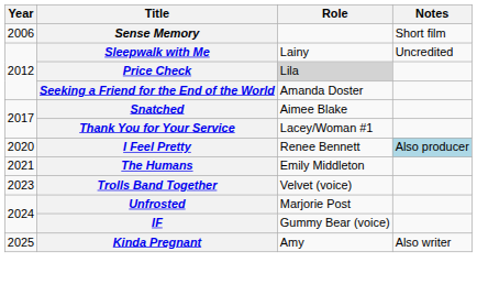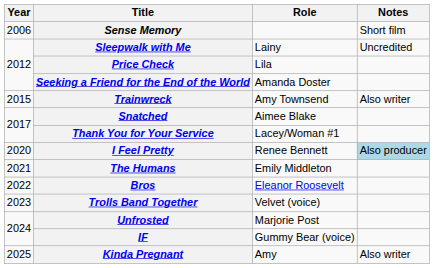Price Check | Role: lightgrey background -> no background
+ row: 2015 | Trainwreck | Amy Townsend | Also writer
+ row: 2022 | Bros | Eleanor Roosevelt
